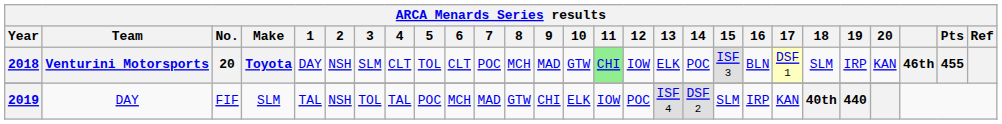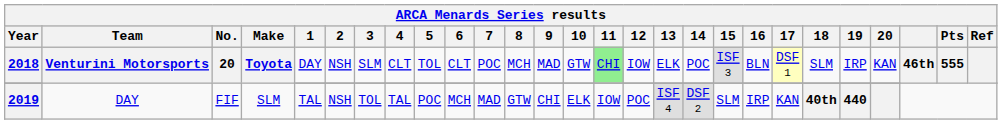2018 | Pts: 455 -> 555
